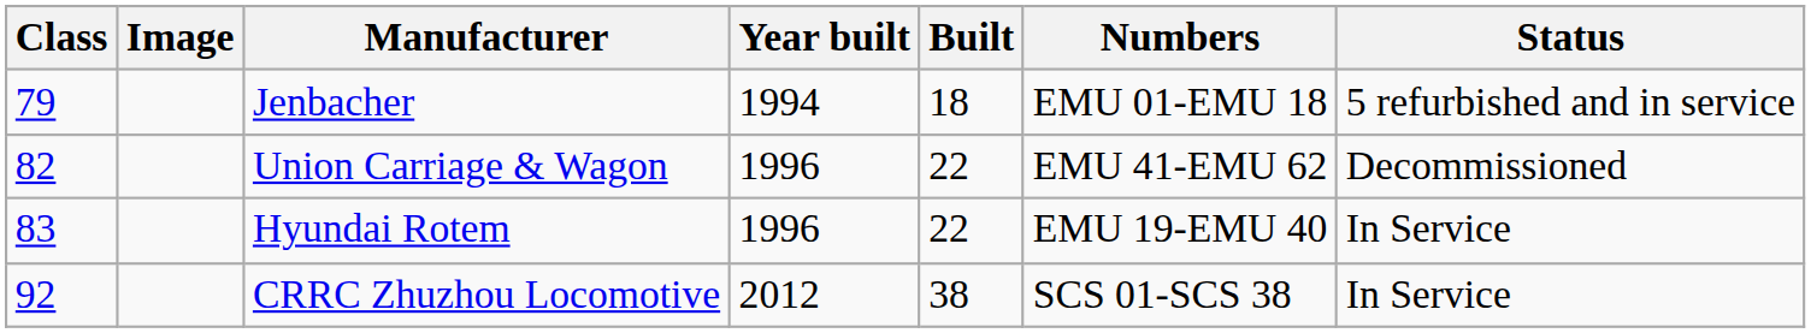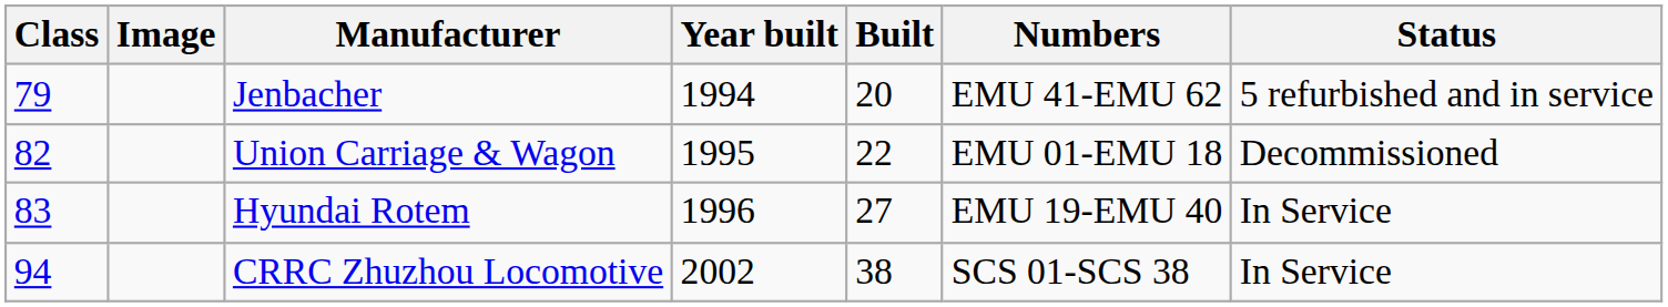Jenbacher | Built: 18 -> 20
Jenbacher | Numbers: EMU 01-EMU 18 -> EMU 41-EMU 62
Union Carriage & Wagon | Year built: 1996 -> 1995
Union Carriage & Wagon | Numbers: EMU 41-EMU 62 -> EMU 01-EMU 18
Hyundai Rotem | Built: 22 -> 27
CRRC Zhuzhou Locomotive | Class: 92 -> 94
CRRC Zhuzhou Locomotive | Year built: 2012 -> 2002
